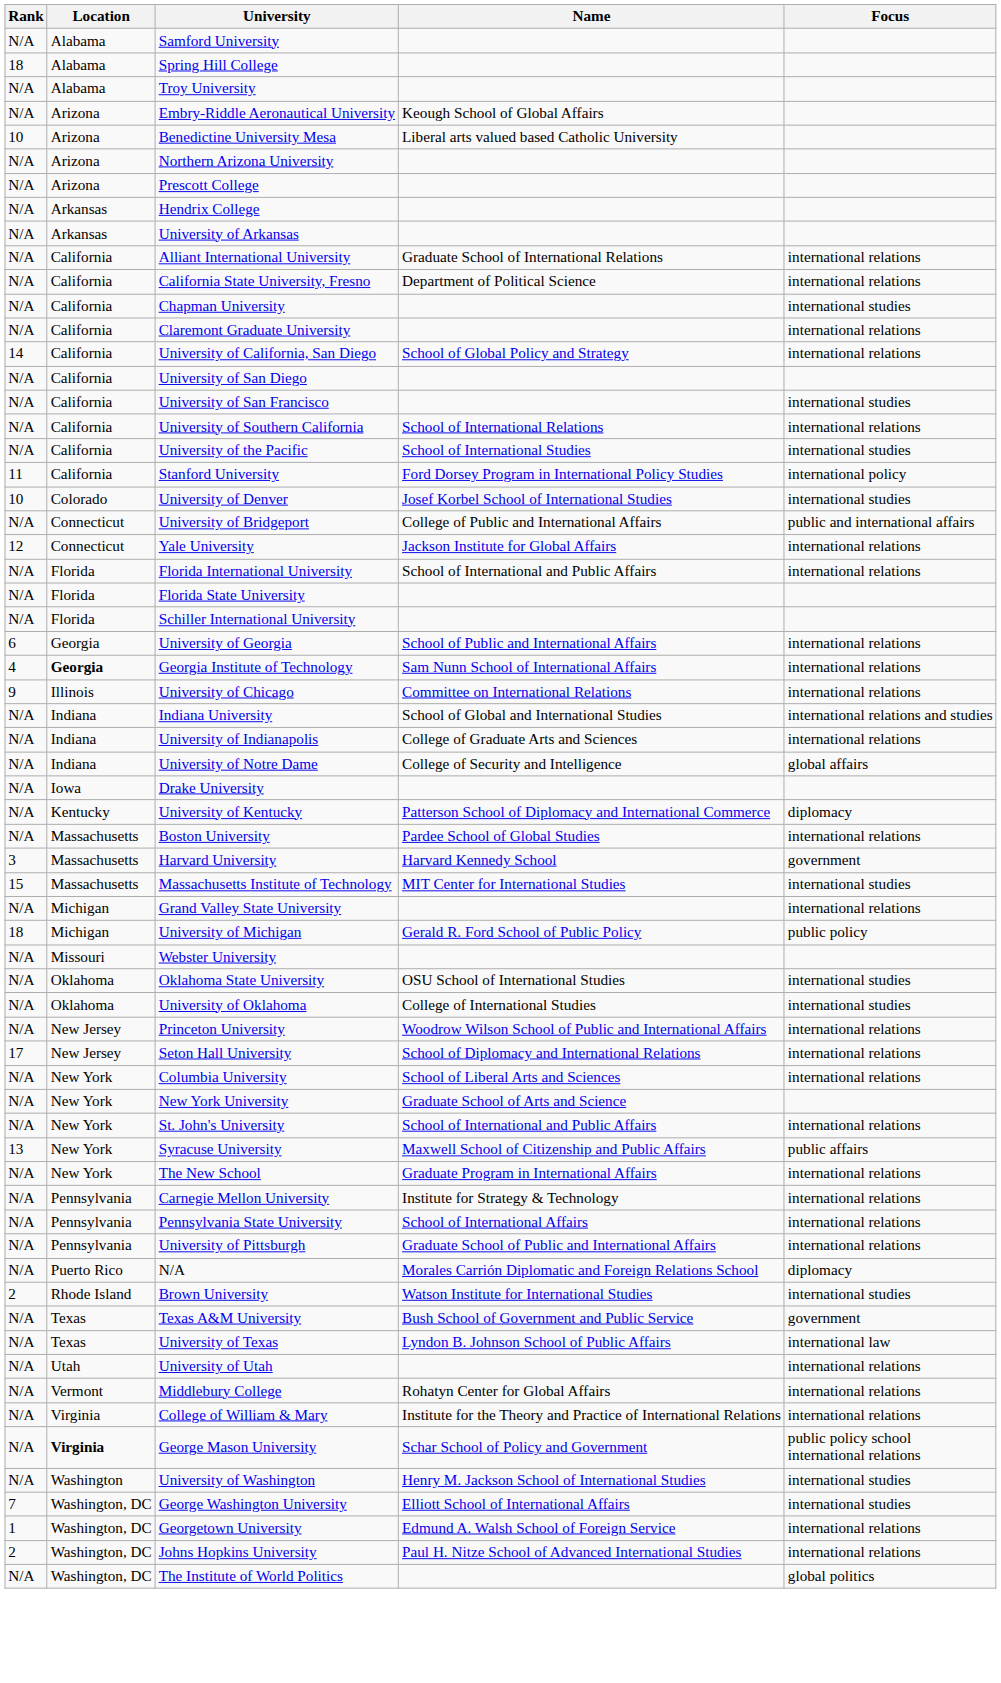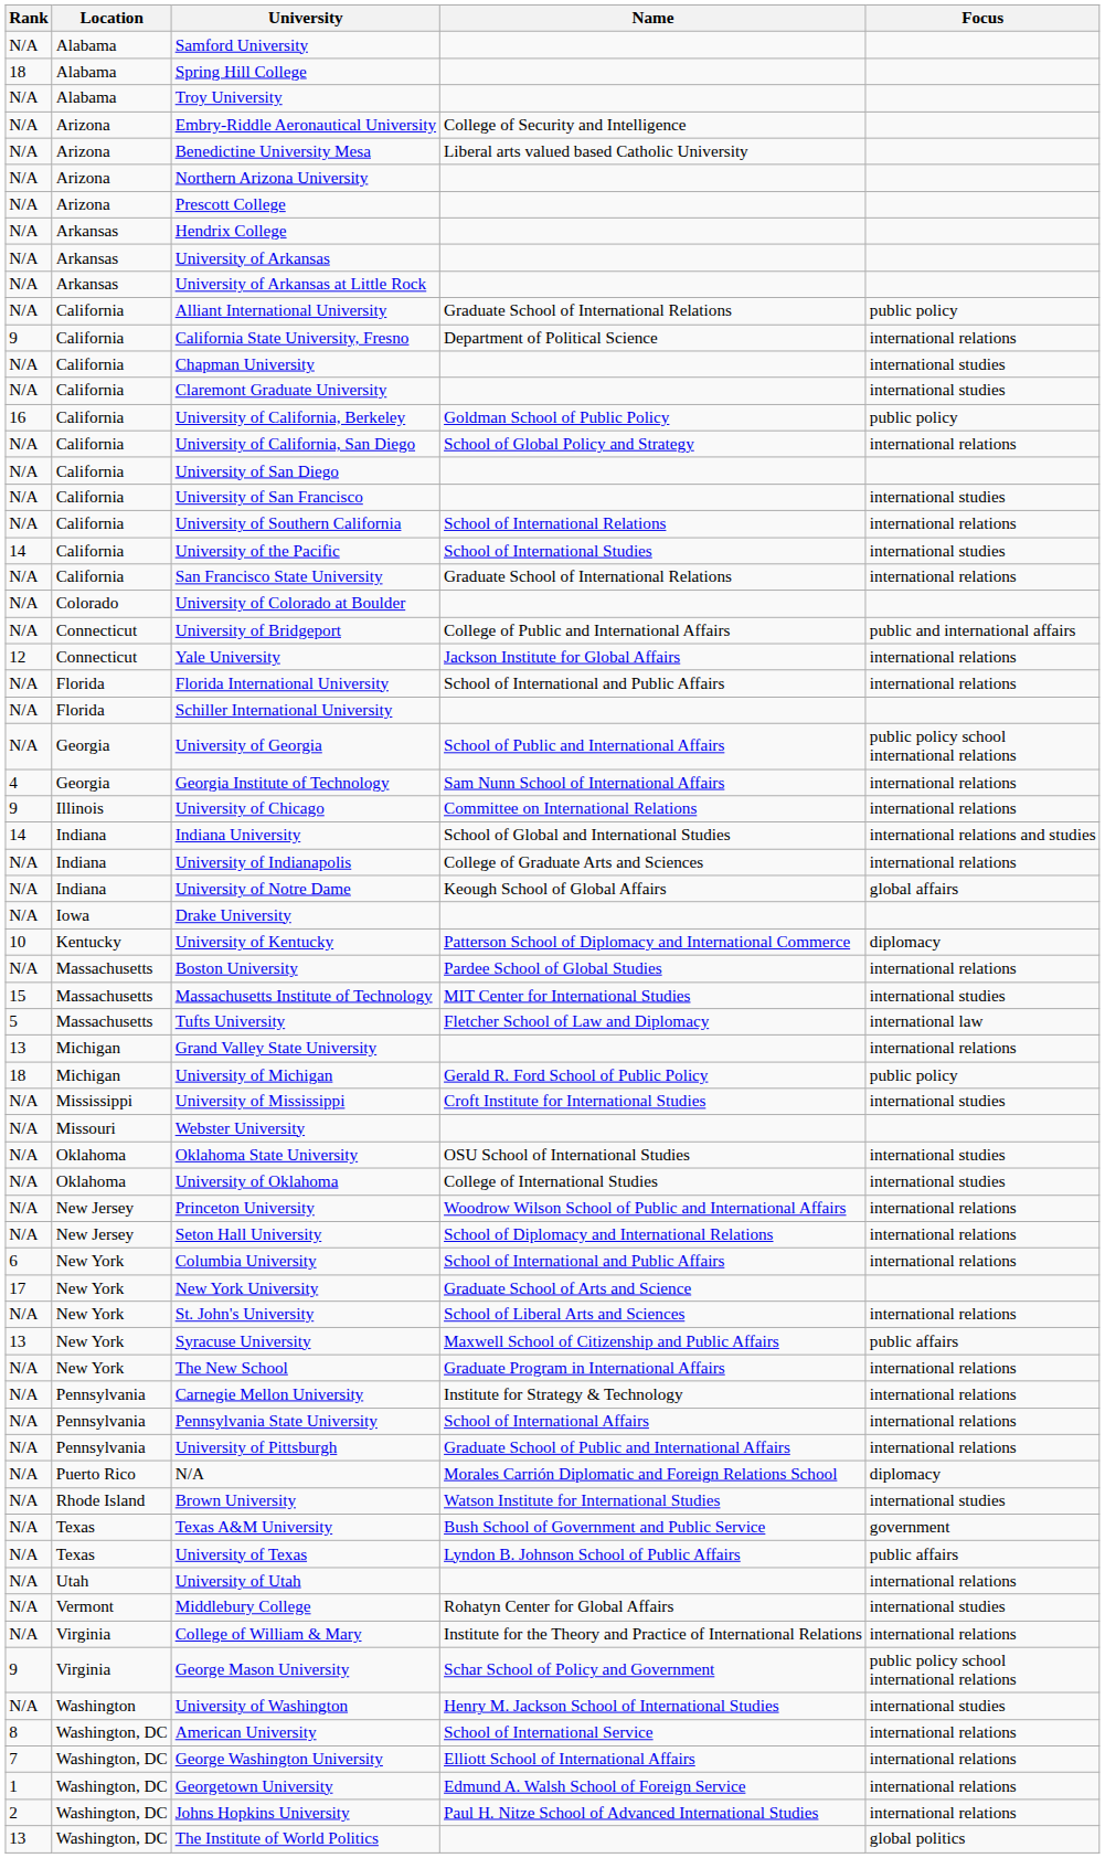Embry-Riddle Aeronautical University | Name: Keough School of Global Affairs -> College of Security and Intelligence
Benedictine University Mesa | Rank: 10 -> N/A
+ row: N/A | Arkansas | University of Arkansas at Little Rock
Alliant International University | Focus: international relations -> public policy
California State University, Fresno | Rank: N/A -> 9
Claremont Graduate University | Focus: international relations -> international studies
+ row: 16 | California | University of California, Berkeley | Goldman School of Public Policy | public policy
University of California, San Diego | Rank: 14 -> N/A
University of the Pacific | Rank: N/A -> 14
+ row: N/A | California | San Francisco State University | Graduate School of International Relations | international relations
- row: 11 | California | Stanford University | Ford Dorsey Program in International Policy Studies | international policy
- row: 10 | Colorado | University of Denver | Josef Korbel School of International Studies | international studies
+ row: N/A | Colorado | University of Colorado at Boulder
- row: N/A | Florida | Florida State University
University of Georgia | Rank: 6 -> N/A
University of Georgia | Focus: international relations -> public policy school international relations
Georgia Institute of Technology | Location: bold -> normal
Indiana University | Rank: N/A -> 14
University of Notre Dame | Name: College of Security and Intelligence -> Keough School of Global Affairs
University of Kentucky | Rank: N/A -> 10
- row: 3 | Massachusetts | Harvard University | Harvard Kennedy School | government
+ row: 5 | Massachusetts | Tufts University | Fletcher School of Law and Diplomacy | international law
Grand Valley State University | Rank: N/A -> 13
+ row: N/A | Mississippi | University of Mississippi | Croft Institute for International Studies | international studies
Seton Hall University | Rank: 17 -> N/A
Columbia University | Rank: N/A -> 6
Columbia University | Name: School of Liberal Arts and Sciences -> School of International and Public Affairs
New York University | Rank: N/A -> 17
St. John's University | Name: School of International and Public Affairs -> School of Liberal Arts and Sciences
Brown University | Rank: 2 -> N/A
University of Texas | Focus: international law -> public affairs
Middlebury College | Focus: international relations -> international studies
George Mason University | Rank: N/A -> 9
George Mason University | Location: bold -> normal
+ row: 8 | Washington, DC | American University | School of International Service | international relations
George Washington University | Focus: international studies -> international relations
The Institute of World Politics | Rank: N/A -> 13
